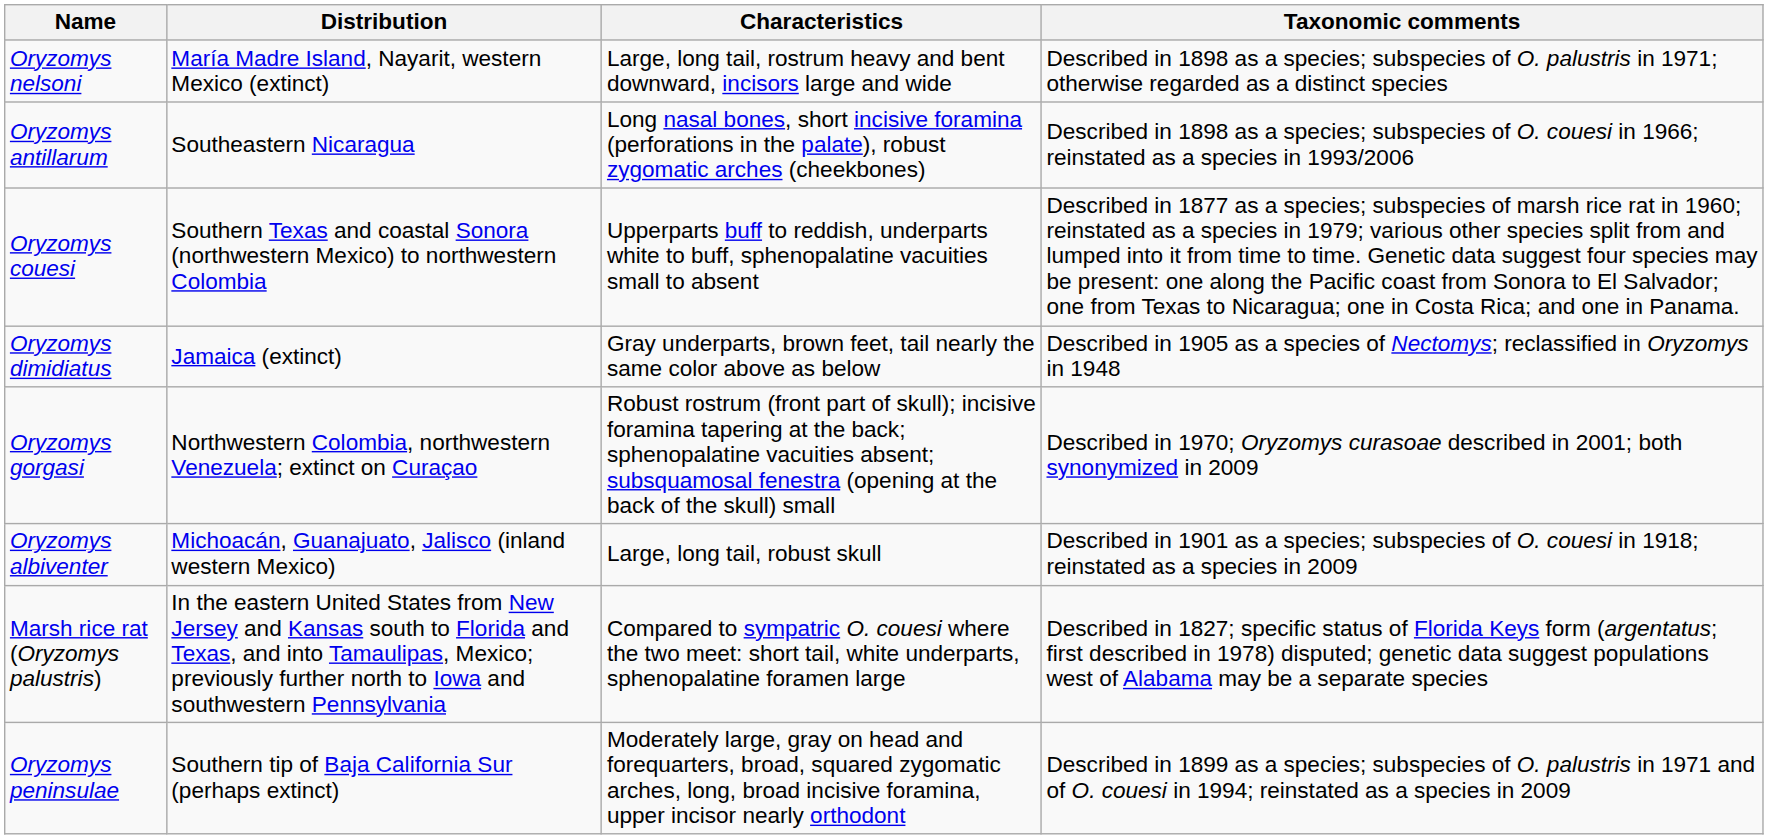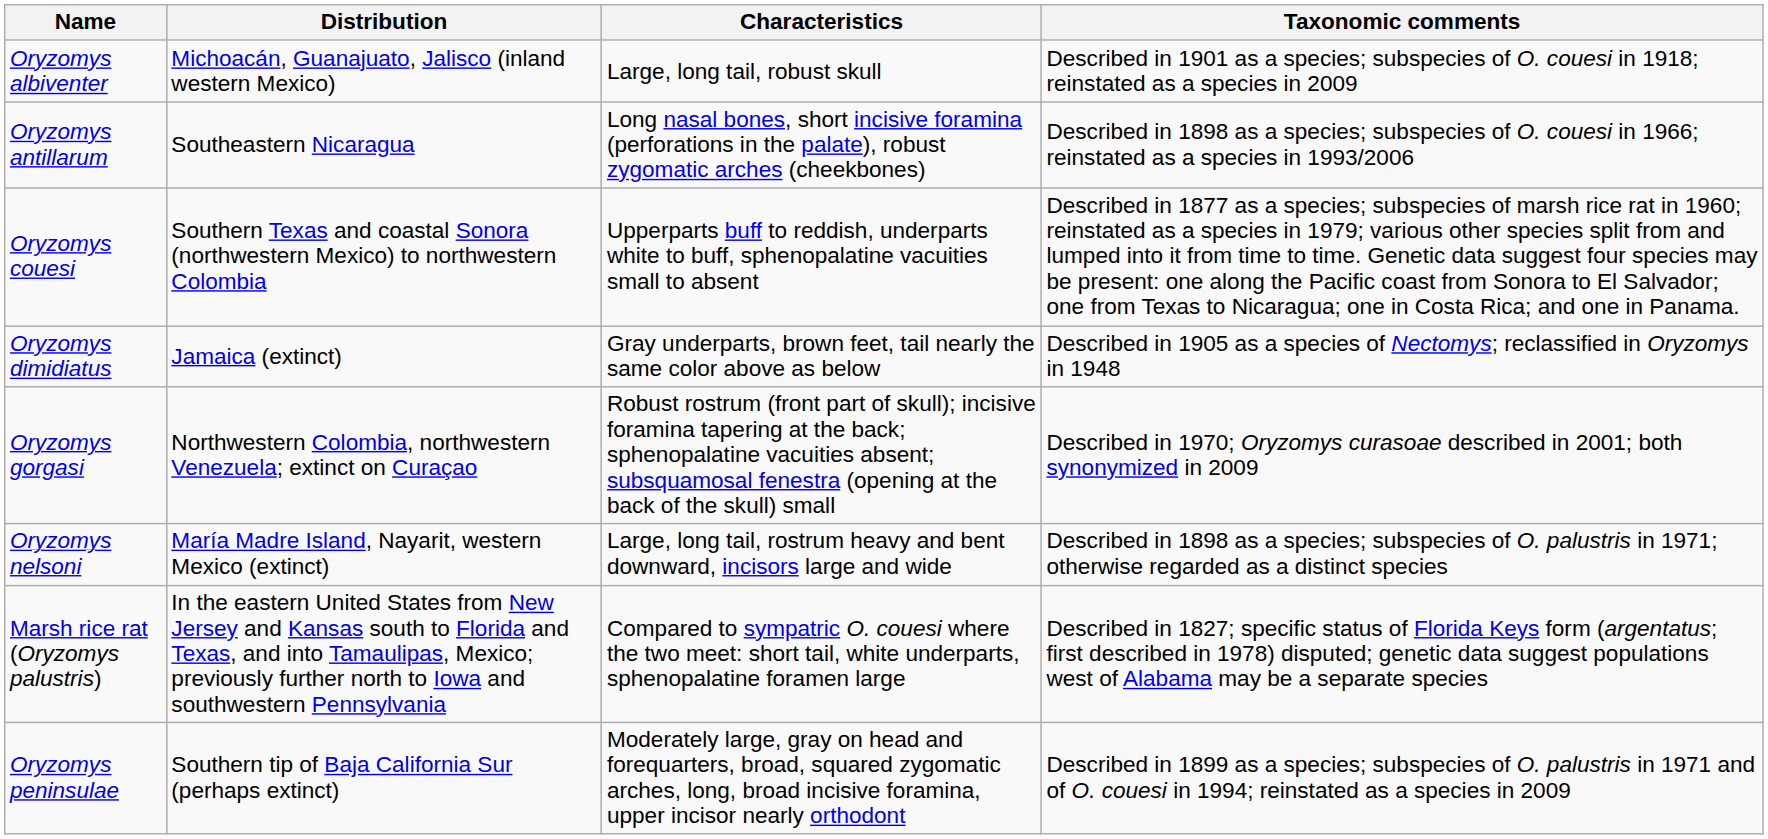rows swapped: Oryzomys albiventer <-> Oryzomys nelsoni
